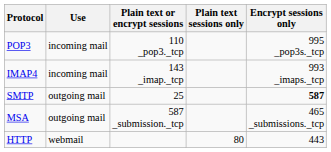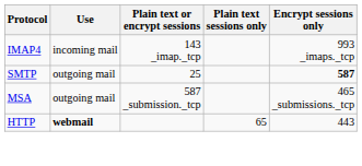- row: POP3 | incoming mail | 110 _pop3._tcp | 995 _pop3s._tcp
HTTP | Use: normal -> bold
HTTP | Plain text sessions only: 80 -> 65
